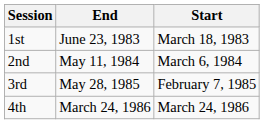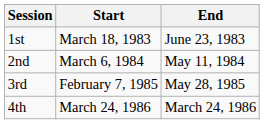columns swapped: Start <-> End
